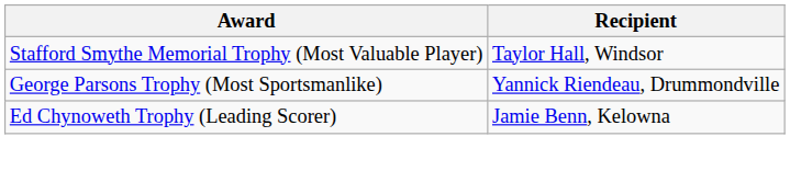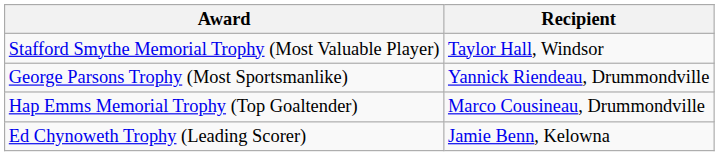+ row: Hap Emms Memorial Trophy (Top Goaltender) | Marco Cousineau, Drummondville
